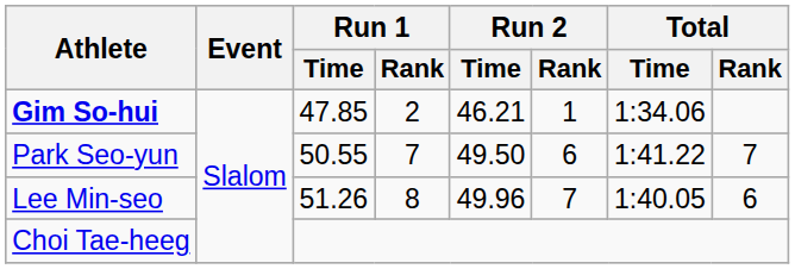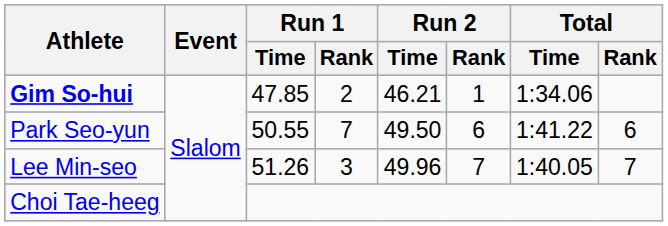Park Seo-yun | Total / Rank: 7 -> 6
Lee Min-seo | Run 1 / Rank: 8 -> 3
Lee Min-seo | Total / Rank: 6 -> 7
